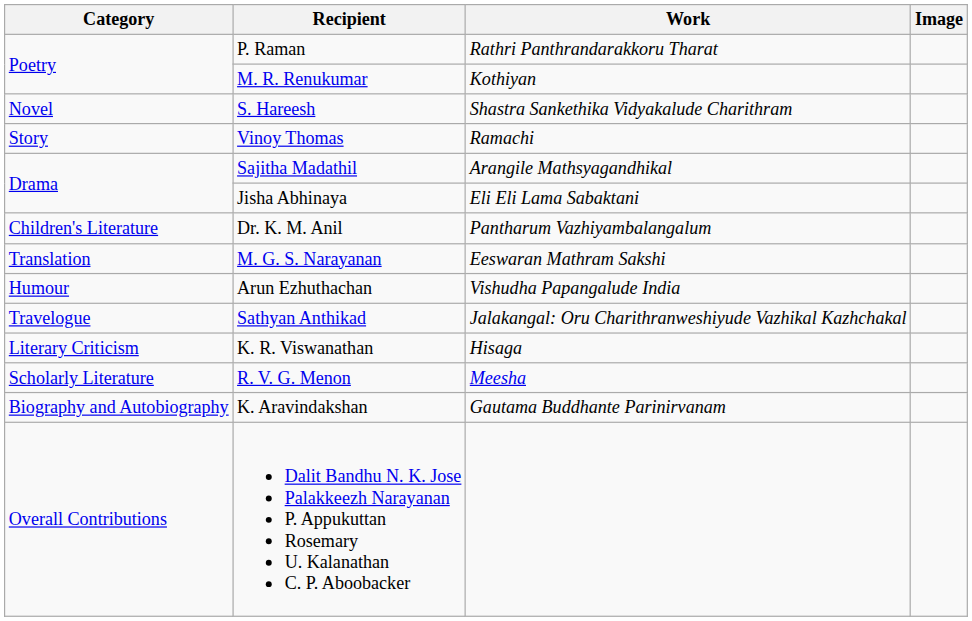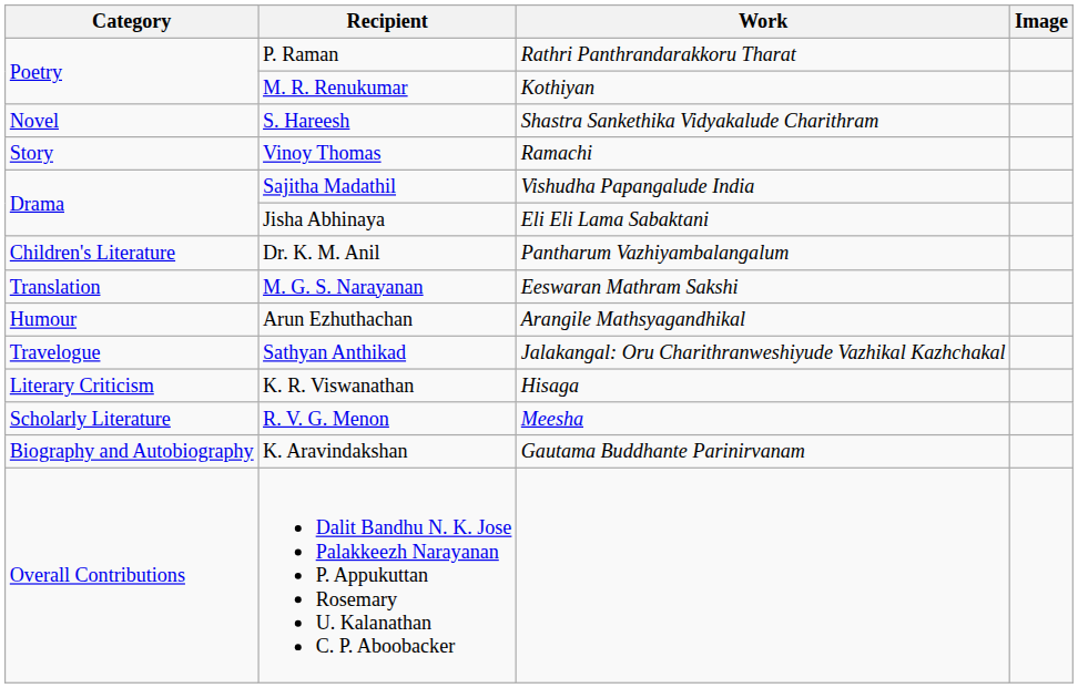Sajitha Madathil | Work: Arangile Mathsyagandhikal -> Vishudha Papangalude India
Arun Ezhuthachan | Work: Vishudha Papangalude India -> Arangile Mathsyagandhikal
